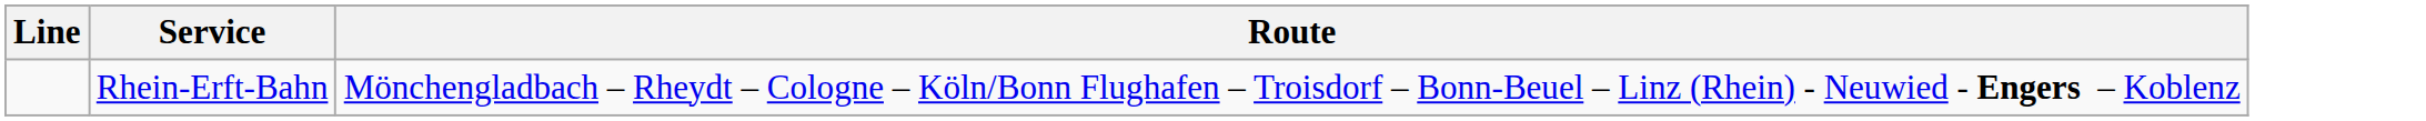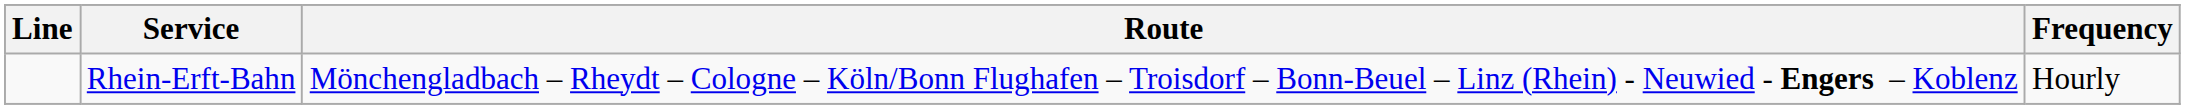+ column: Frequency | Hourly
